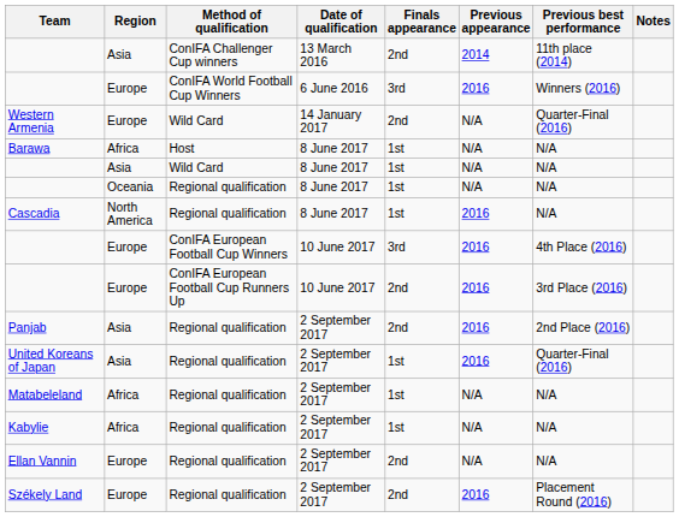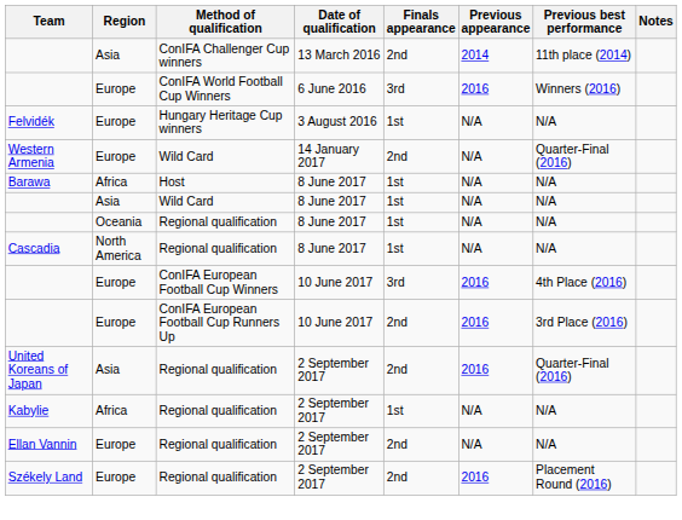+ row: Felvidék | Europe | Hungary Heritage Cup winners | 3 August 2016 | 1st | N/A | N/A
Cascadia | Previous appearance: 2016 -> N/A
- row: Panjab | Asia | Regional qualification | 2 September 2017 | 2nd | 2016 | 2nd Place (2016)
United Koreans of Japan | Finals appearance: 1st -> 2nd
- row: Matabeleland | Africa | Regional qualification | 2 September 2017 | 1st | N/A | N/A
